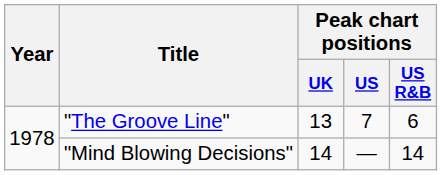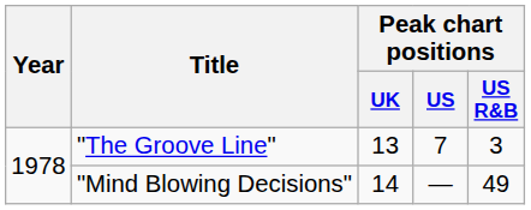"The Groove Line" | Peak chart positions / US R&B: 6 -> 3
"Mind Blowing Decisions" | Peak chart positions / US R&B: 14 -> 49
